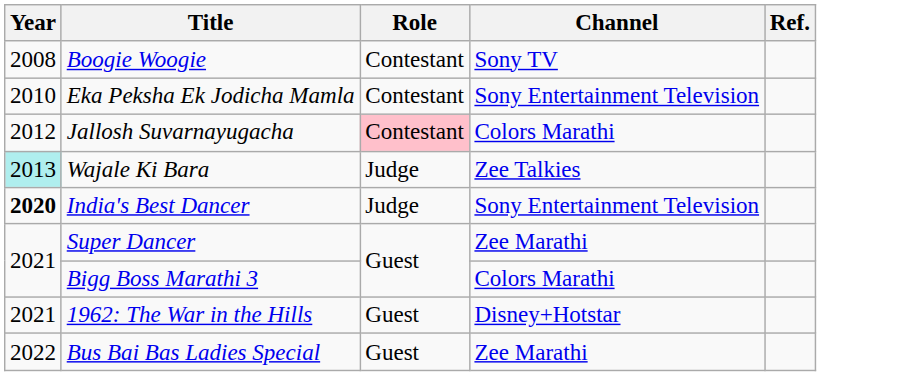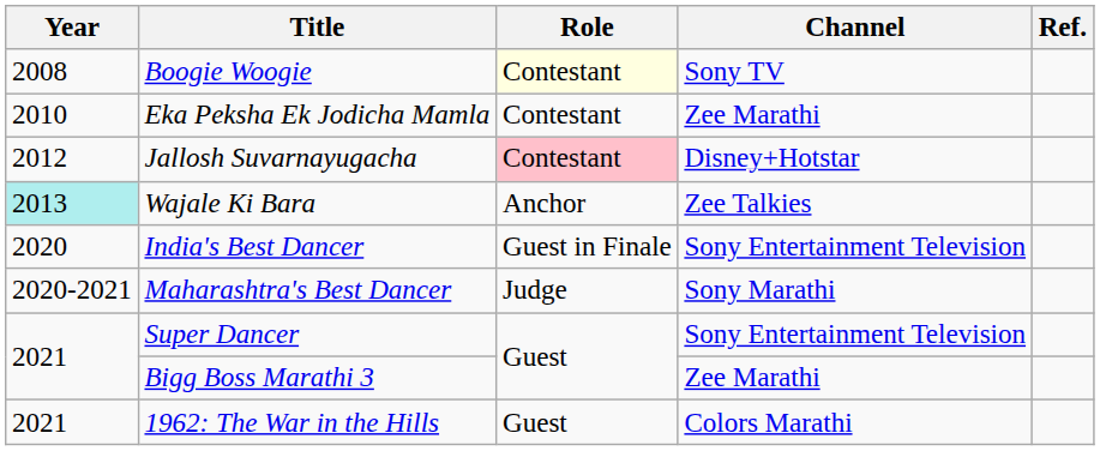Boogie Woogie | Role: no background -> lightyellow background
Eka Peksha Ek Jodicha Mamla | Channel: Sony Entertainment Television -> Zee Marathi
Jallosh Suvarnayugacha | Channel: Colors Marathi -> Disney+Hotstar
Wajale Ki Bara | Role: Judge -> Anchor
India's Best Dancer | Year: bold -> normal
India's Best Dancer | Role: Judge -> Guest in Finale
+ row: 2020-2021 | Maharashtra's Best Dancer | Judge | Sony Marathi
Super Dancer | Channel: Zee Marathi -> Sony Entertainment Television
Bigg Boss Marathi 3 | Channel: Colors Marathi -> Zee Marathi
1962: The War in the Hills | Channel: Disney+Hotstar -> Colors Marathi
- row: 2022 | Bus Bai Bas Ladies Special | Guest | Zee Marathi
